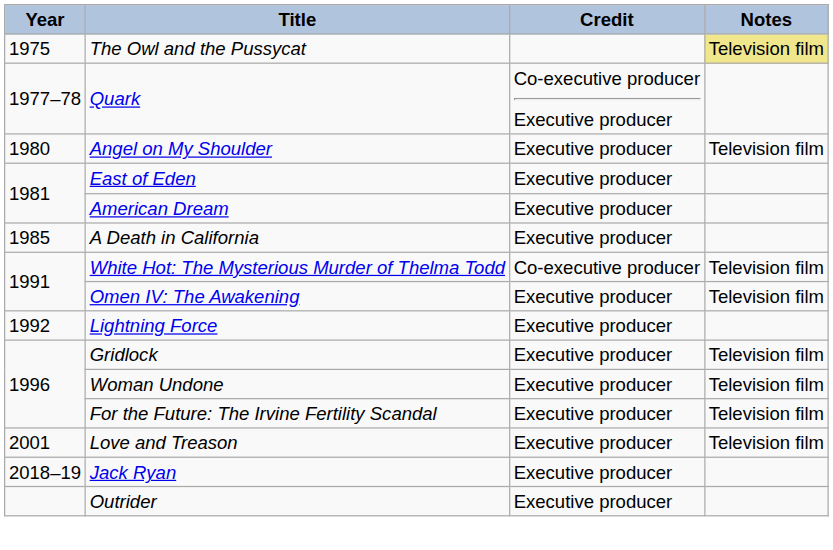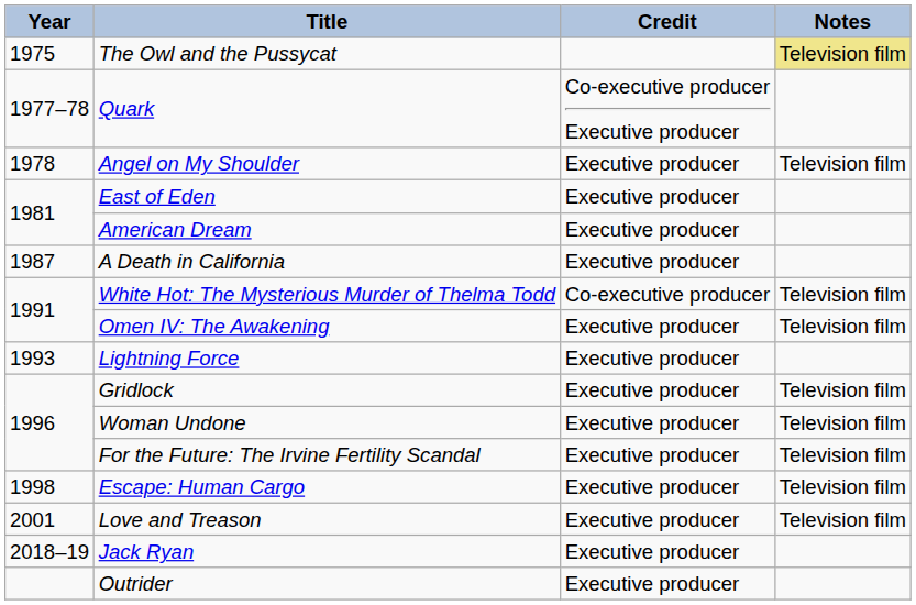Angel on My Shoulder | Year: 1980 -> 1978
A Death in California | Year: 1985 -> 1987
Lightning Force | Year: 1992 -> 1993
+ row: 1998 | Escape: Human Cargo | Executive producer | Television film
